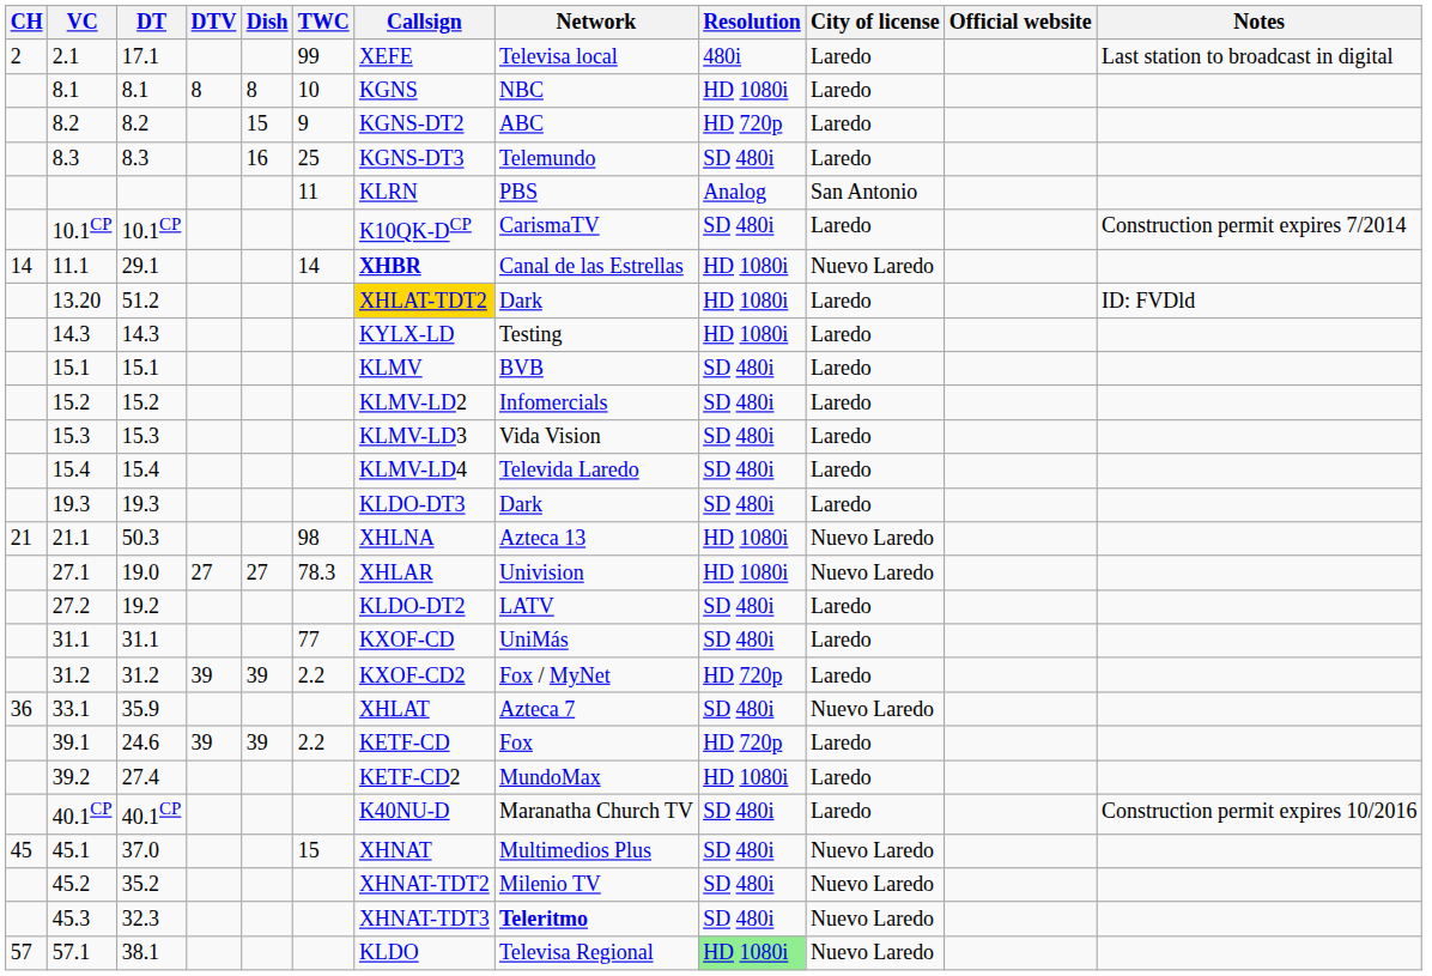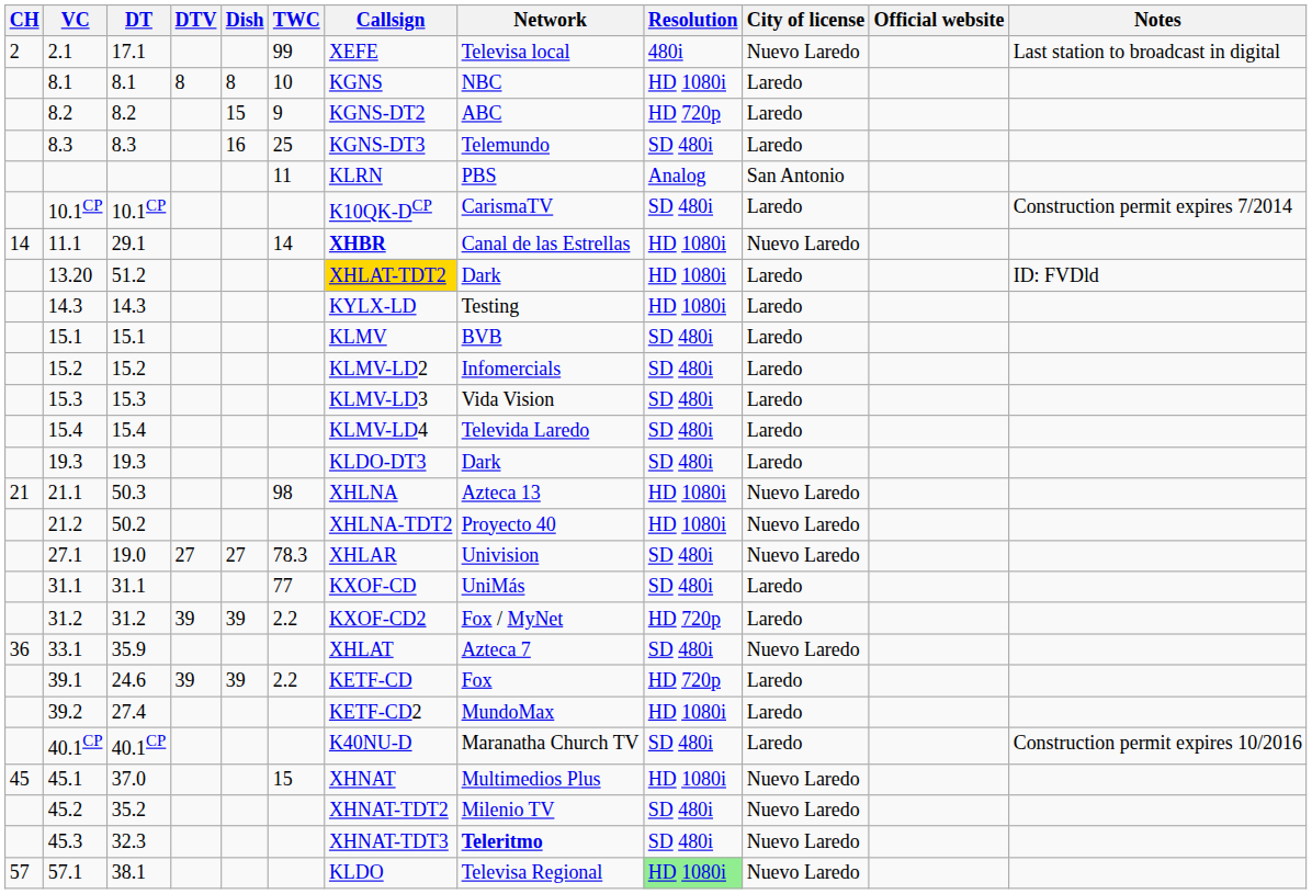2.1 | City of license: Laredo -> Nuevo Laredo
+ row: 21.2 | 50.2 | XHLNA-TDT2 | Proyecto 40 | HD 1080i | Nuevo Laredo
27.1 | Resolution: HD 1080i -> SD 480i
- row: 27.2 | 19.2 | KLDO-DT2 | LATV | SD 480i | Laredo
45.1 | Resolution: SD 480i -> HD 1080i
